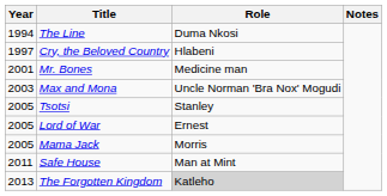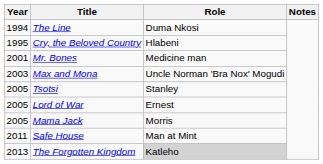Cry, the Beloved Country | Year: 1997 -> 1995
